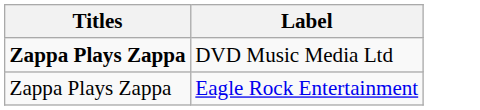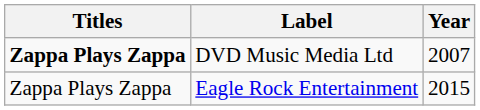+ column: Year | 2007 | 2015
